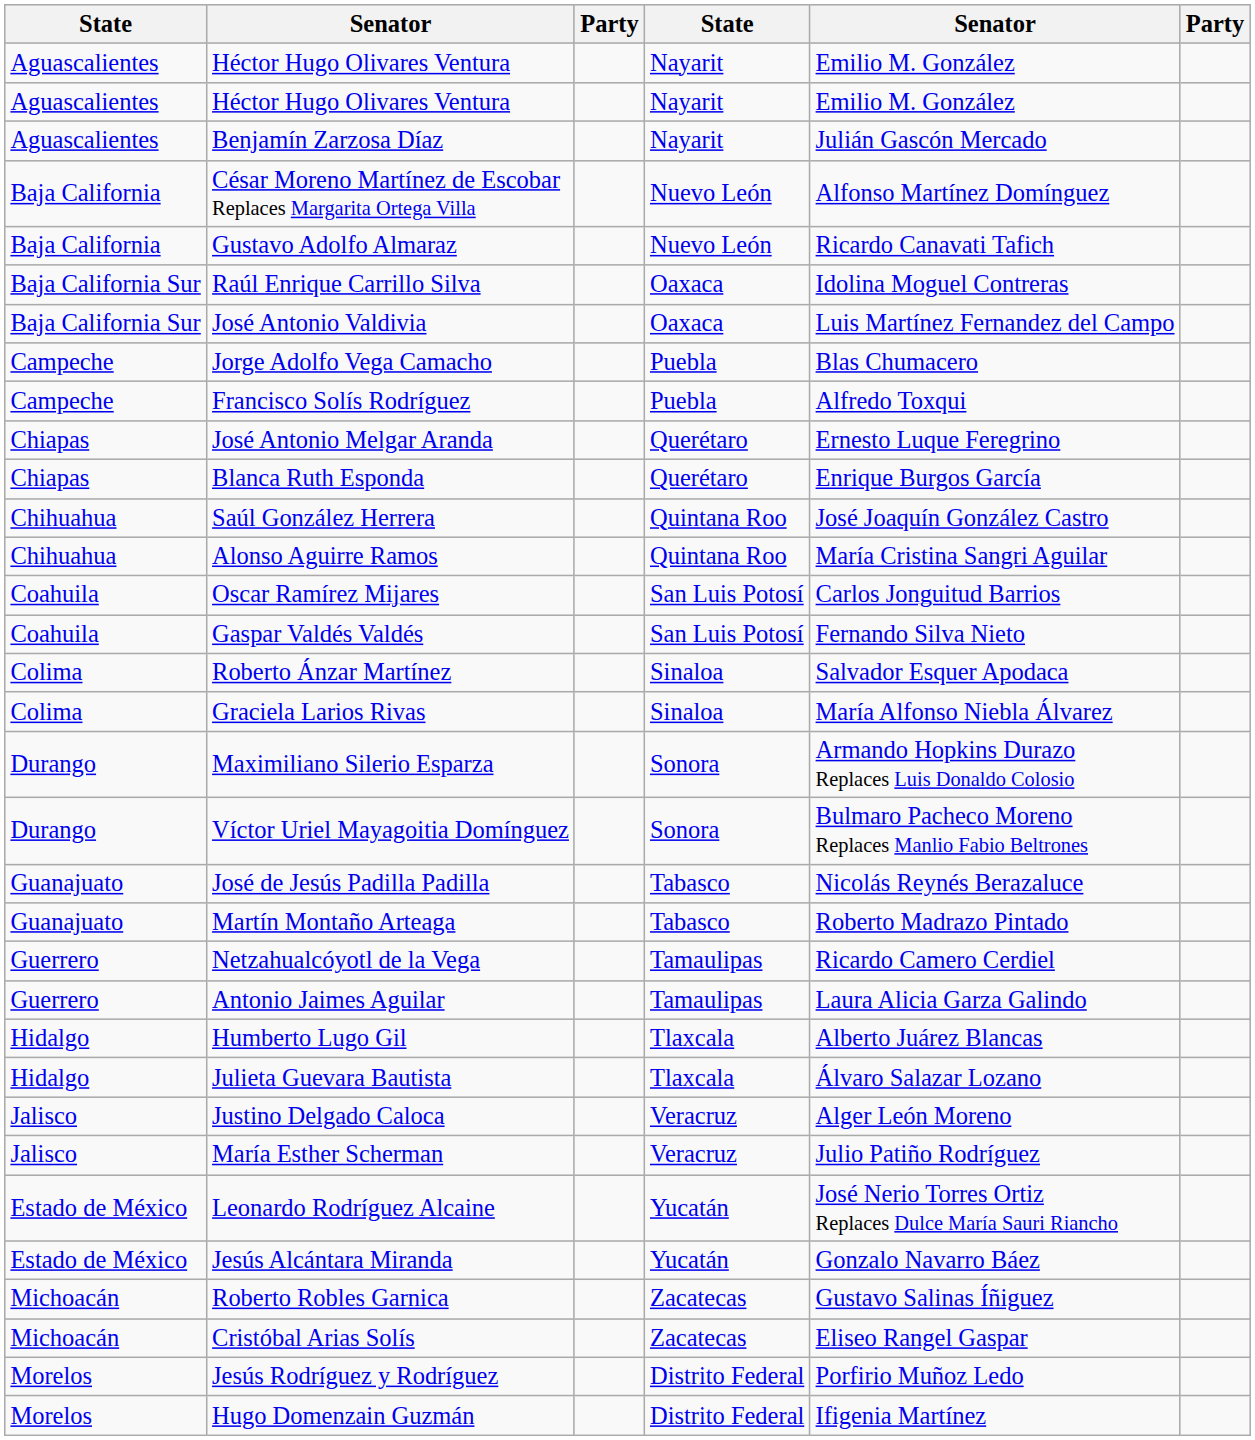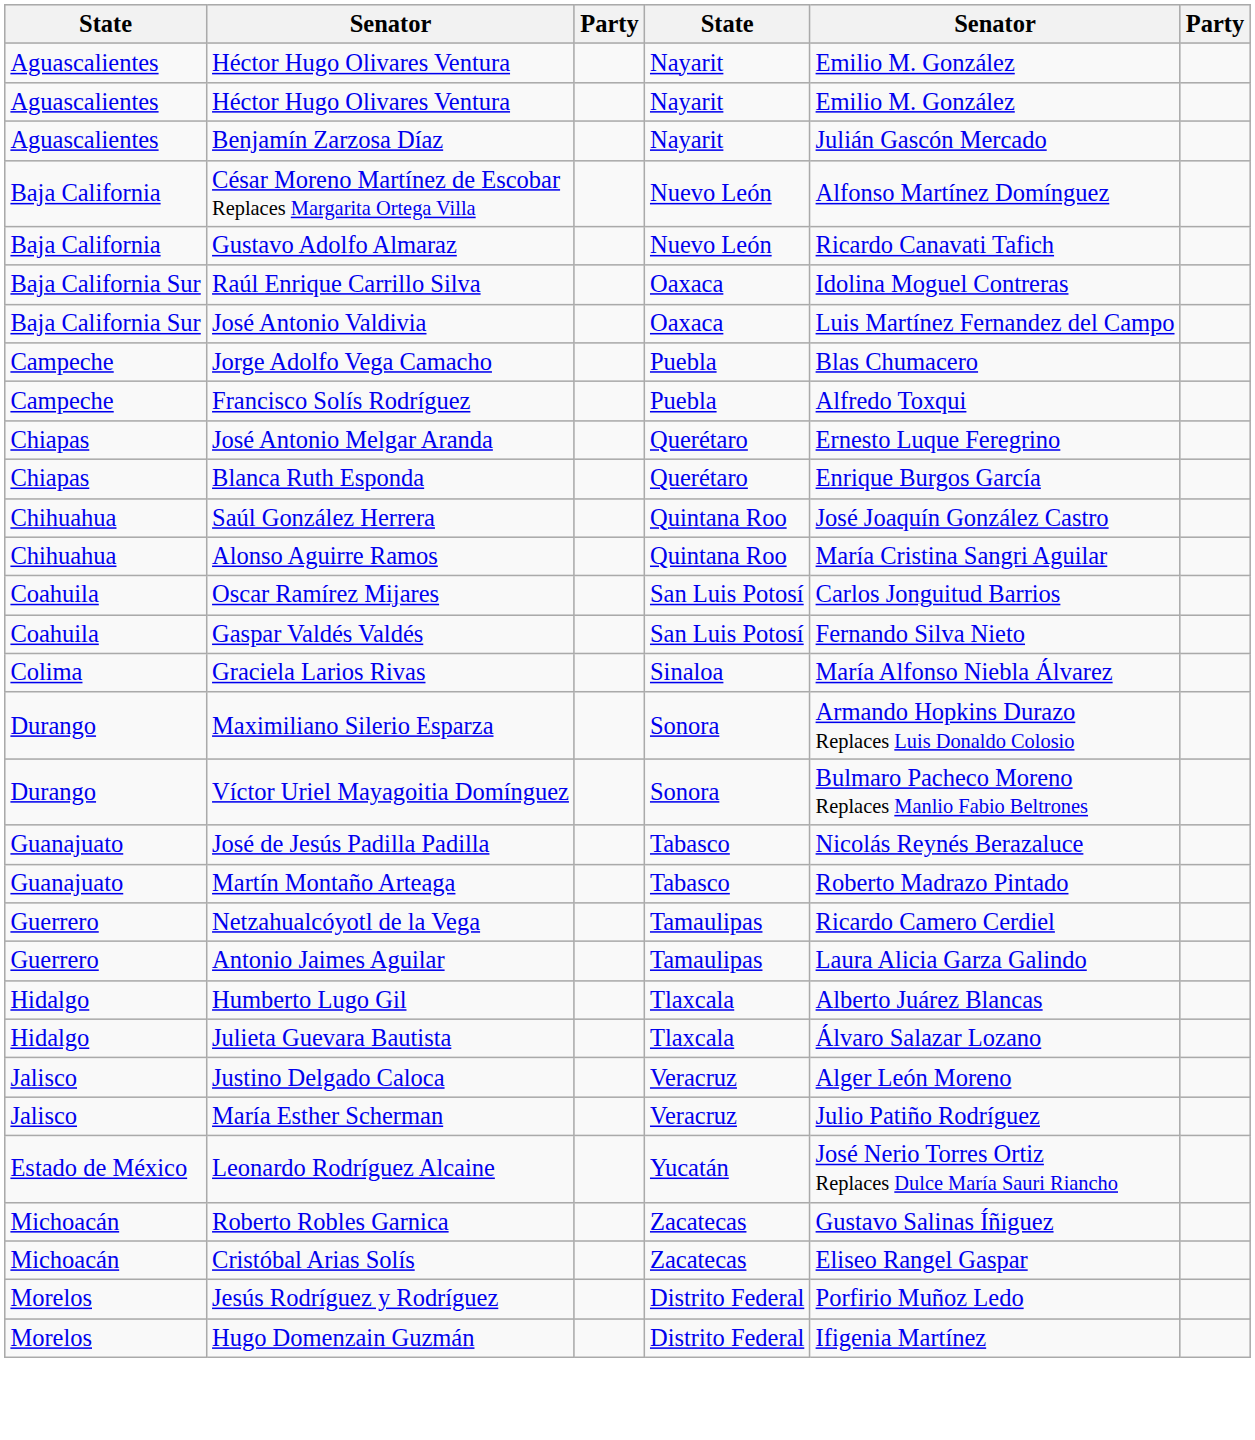- row: Colima | Roberto Ánzar Martínez | Sinaloa | Salvador Esquer Apodaca
- row: Estado de México | Jesús Alcántara Miranda | Yucatán | Gonzalo Navarro Báez
